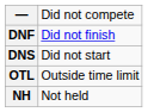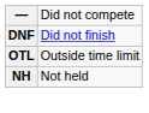- row: DNS | Did not start
